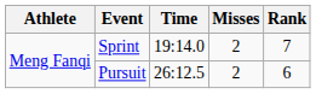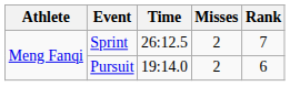Sprint | Time: 19:14.0 -> 26:12.5
Pursuit | Time: 26:12.5 -> 19:14.0
